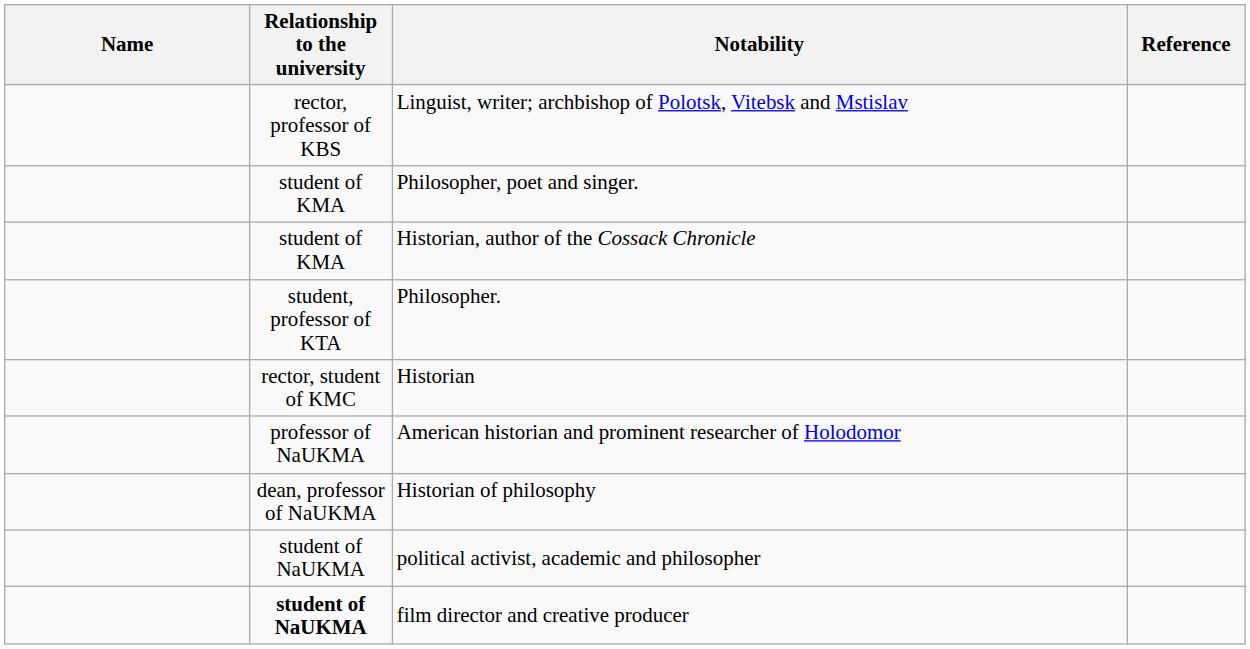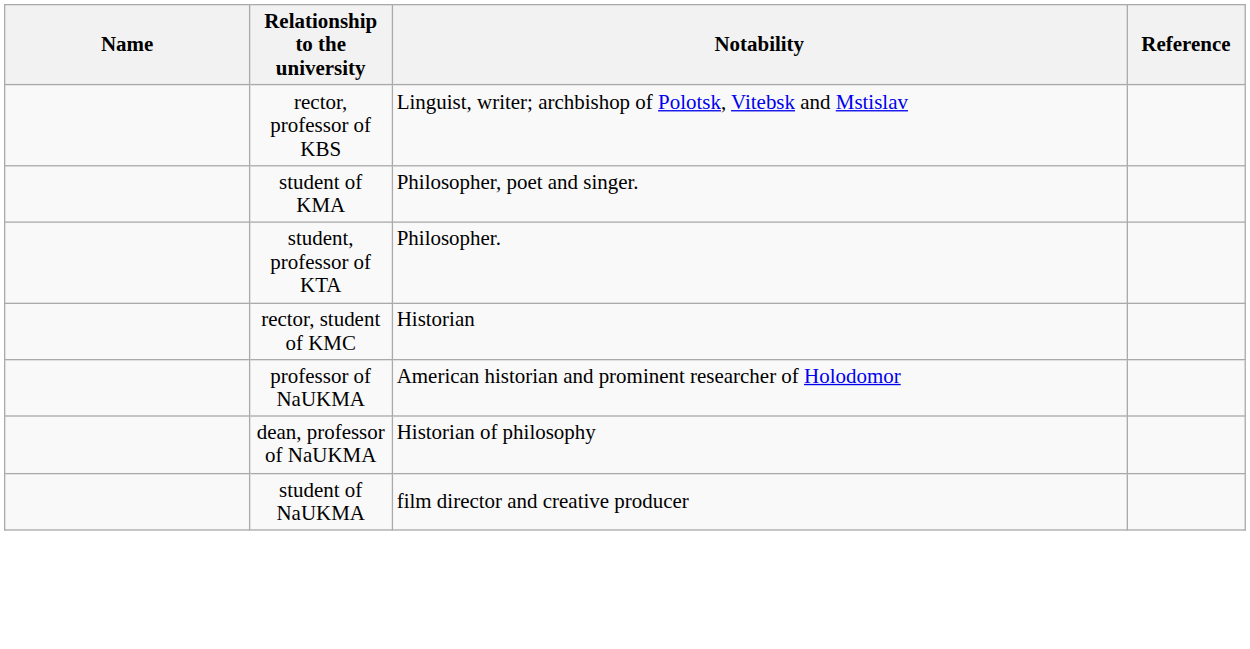- row: student of KMA | Historian, author of the Cossack Chronicle
- row: student of NaUKMA | political activist, academic and philosopher
film director and creative producer | Relationship to the university: bold -> normal
